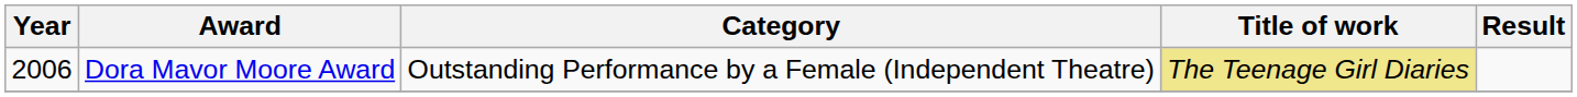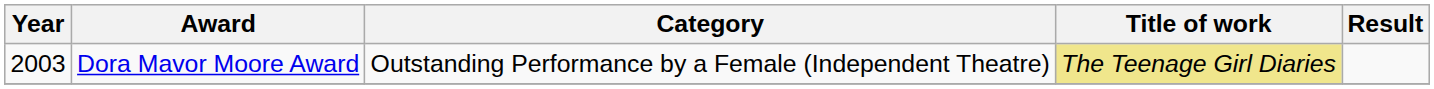Dora Mavor Moore Award | Year: 2006 -> 2003
